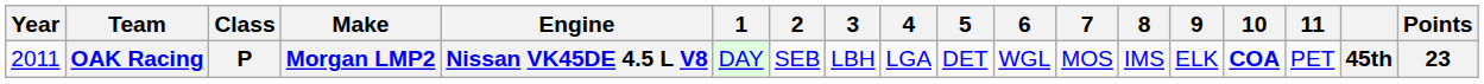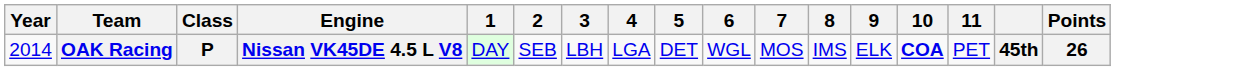- column: Make | Morgan LMP2
OAK Racing | Year: 2011 -> 2014
OAK Racing | Points: 23 -> 26
